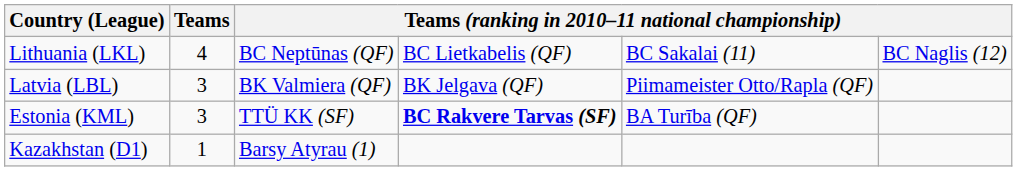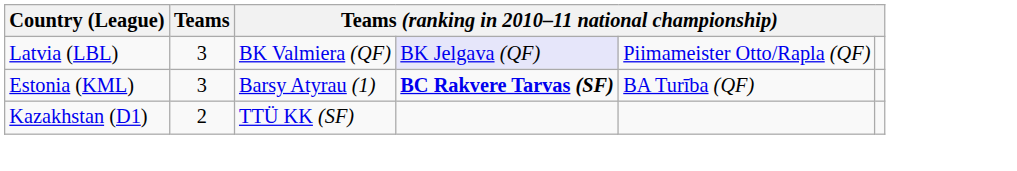- row: Lithuania (LKL) | 4 | BC Neptūnas (QF) | BC Lietkabelis (QF) | BC Sakalai (11) | BC Naglis (12)
Latvia (LBL) | column 4: no background -> lavender background
Estonia (KML) | column 3: TTÜ KK (SF) -> Barsy Atyrau (1)
Kazakhstan (D1) | Teams: 1 -> 2
Kazakhstan (D1) | column 3: Barsy Atyrau (1) -> TTÜ KK (SF)
